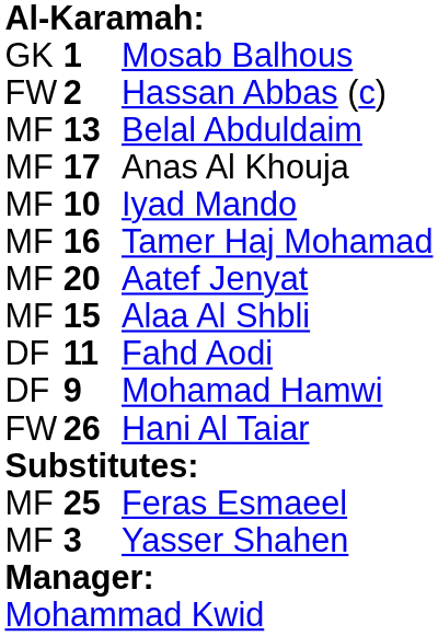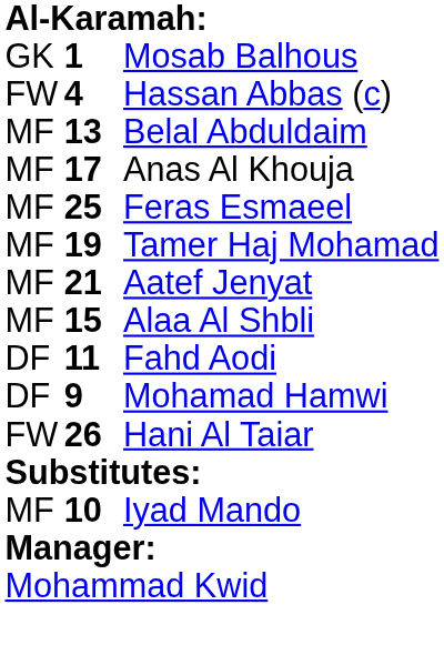Hassan Abbas (c) | column 2: 2 -> 4
rows swapped: Feras Esmaeel <-> Iyad Mando
Tamer Haj Mohamad | column 2: 16 -> 19
Aatef Jenyat | column 2: 20 -> 21
- row: MF | 3 | Yasser Shahen
